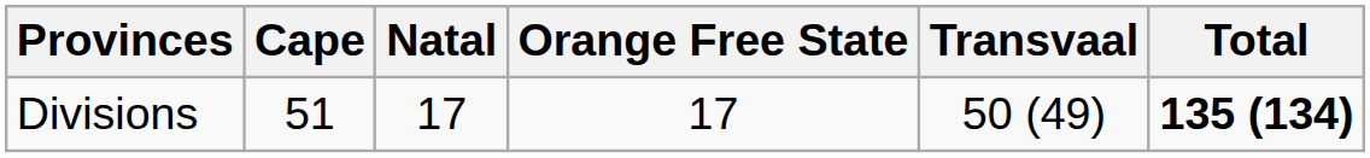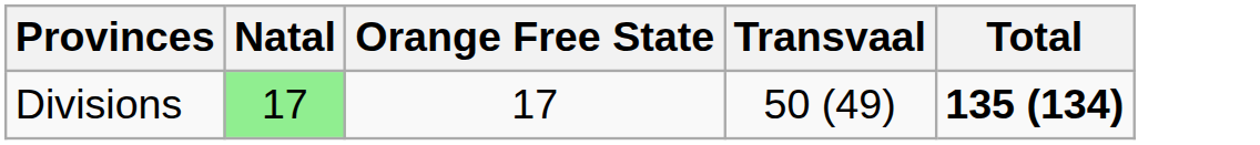- column: Cape | 51
Divisions | Natal: no background -> lightgreen background
